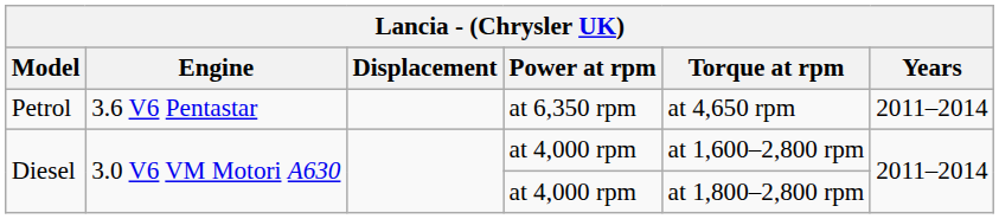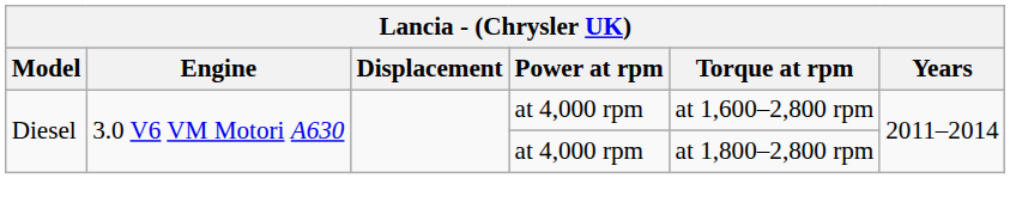- row: Petrol | 3.6 V6 Pentastar | at 6,350 rpm | at 4,650 rpm | 2011–2014
